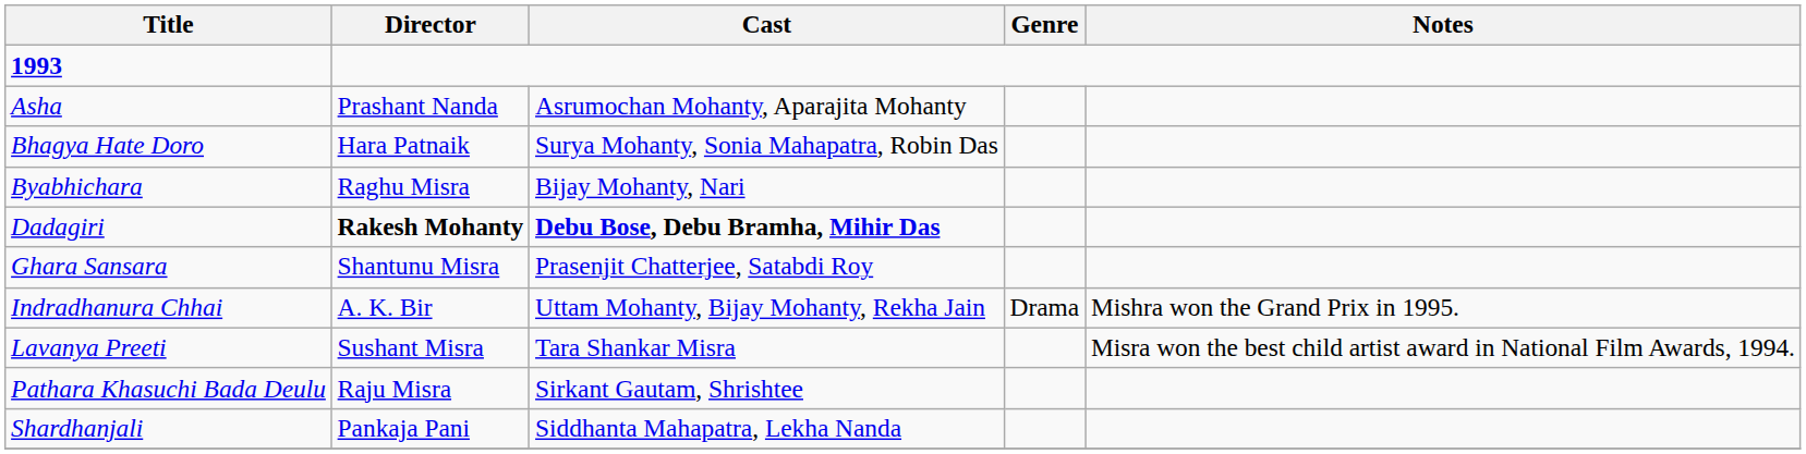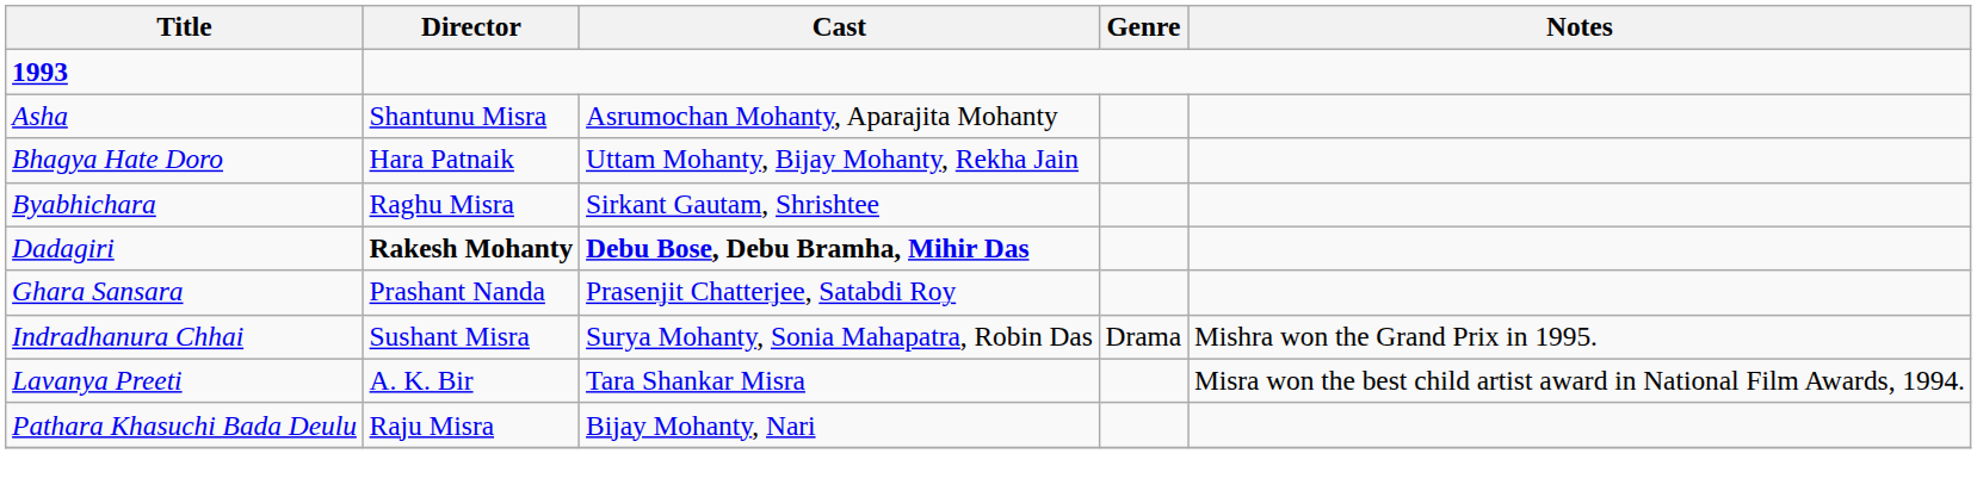Asha | Director: Prashant Nanda -> Shantunu Misra
Bhagya Hate Doro | Cast: Surya Mohanty, Sonia Mahapatra, Robin Das -> Uttam Mohanty, Bijay Mohanty, Rekha Jain
Byabhichara | Cast: Bijay Mohanty, Nari -> Sirkant Gautam, Shrishtee
Ghara Sansara | Director: Shantunu Misra -> Prashant Nanda
Indradhanura Chhai | Director: A. K. Bir -> Sushant Misra
Indradhanura Chhai | Cast: Uttam Mohanty, Bijay Mohanty, Rekha Jain -> Surya Mohanty, Sonia Mahapatra, Robin Das
Lavanya Preeti | Director: Sushant Misra -> A. K. Bir
Pathara Khasuchi Bada Deulu | Cast: Sirkant Gautam, Shrishtee -> Bijay Mohanty, Nari
- row: Shardhanjali | Pankaja Pani | Siddhanta Mahapatra, Lekha Nanda
